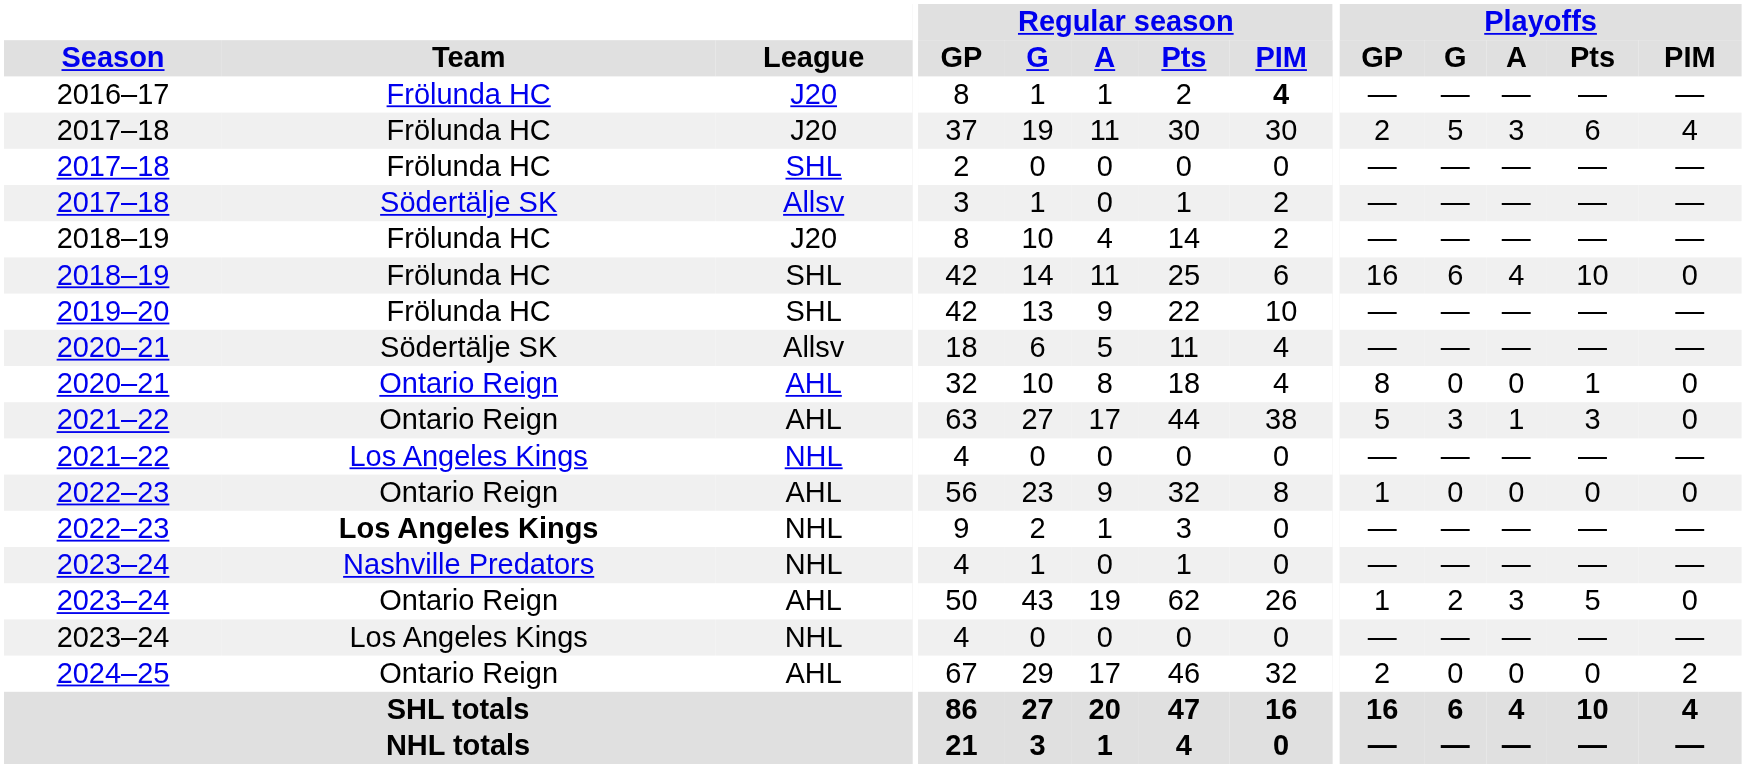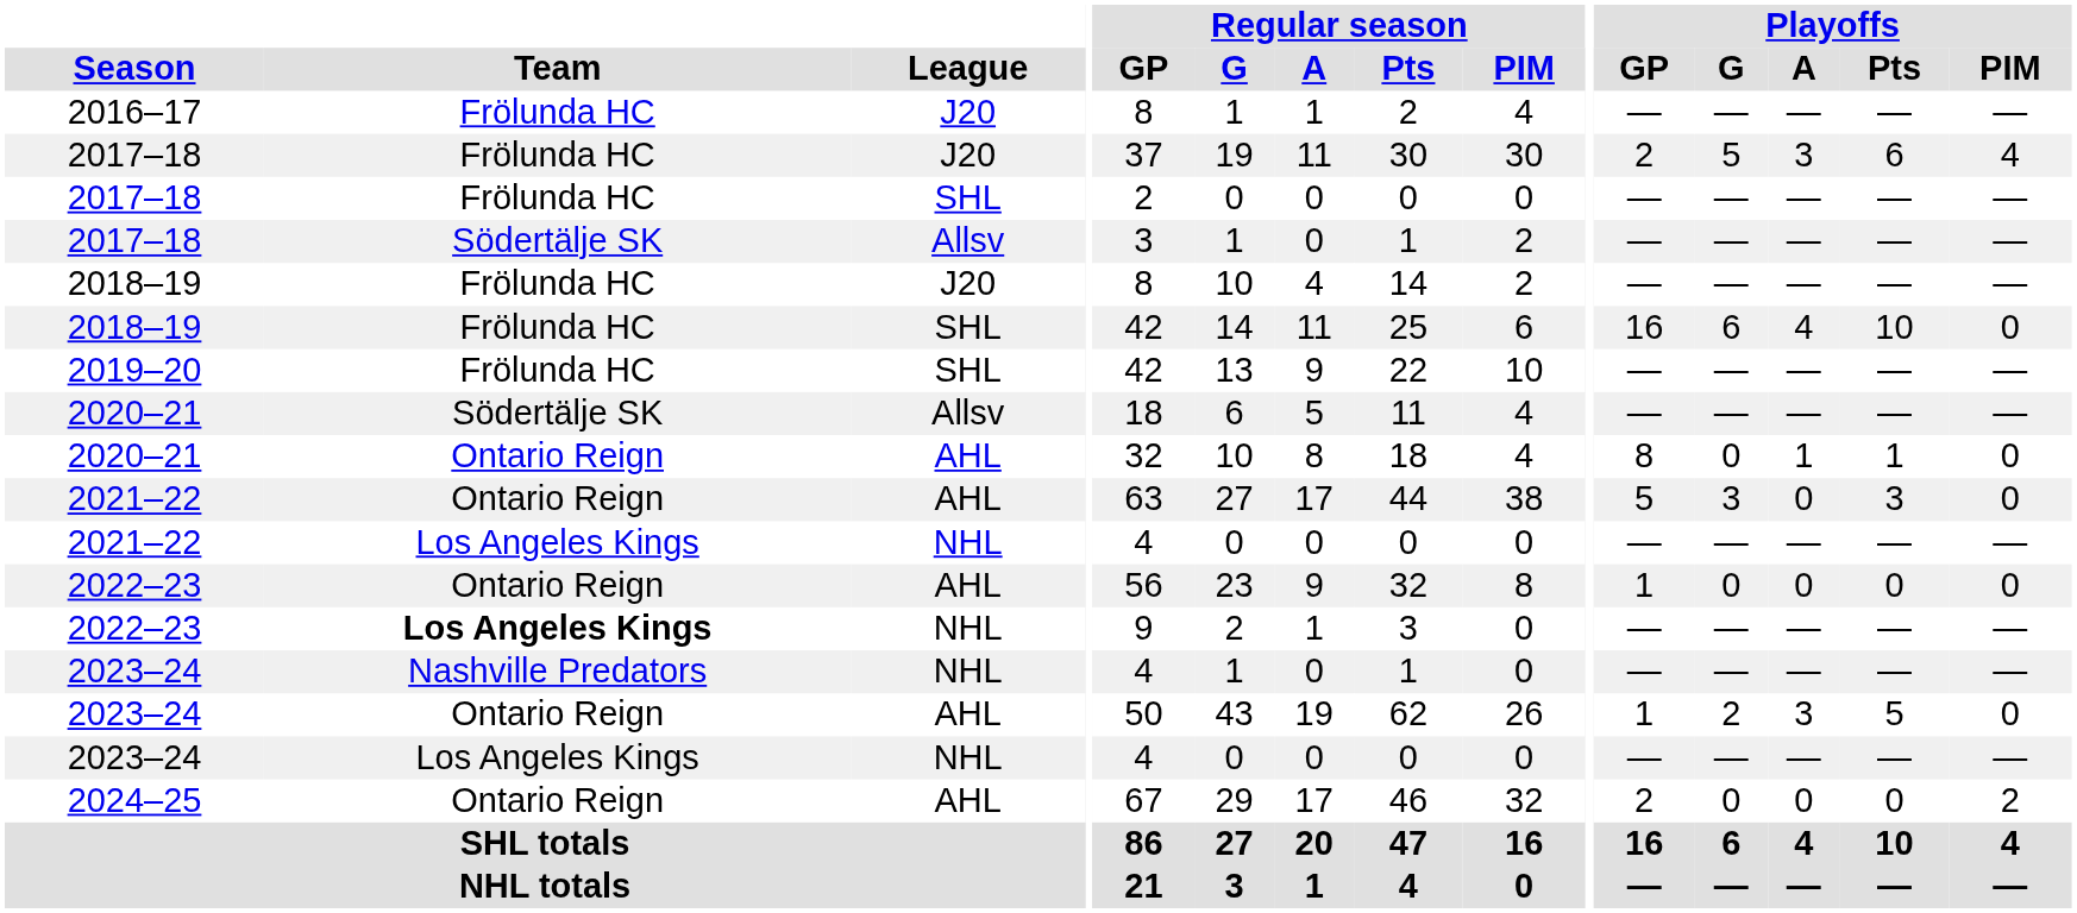2016–17 | Regular season / PIM: bold -> normal
2020–21 / AHL | Playoffs / A: 0 -> 1
2021–22 / AHL | Playoffs / A: 1 -> 0
